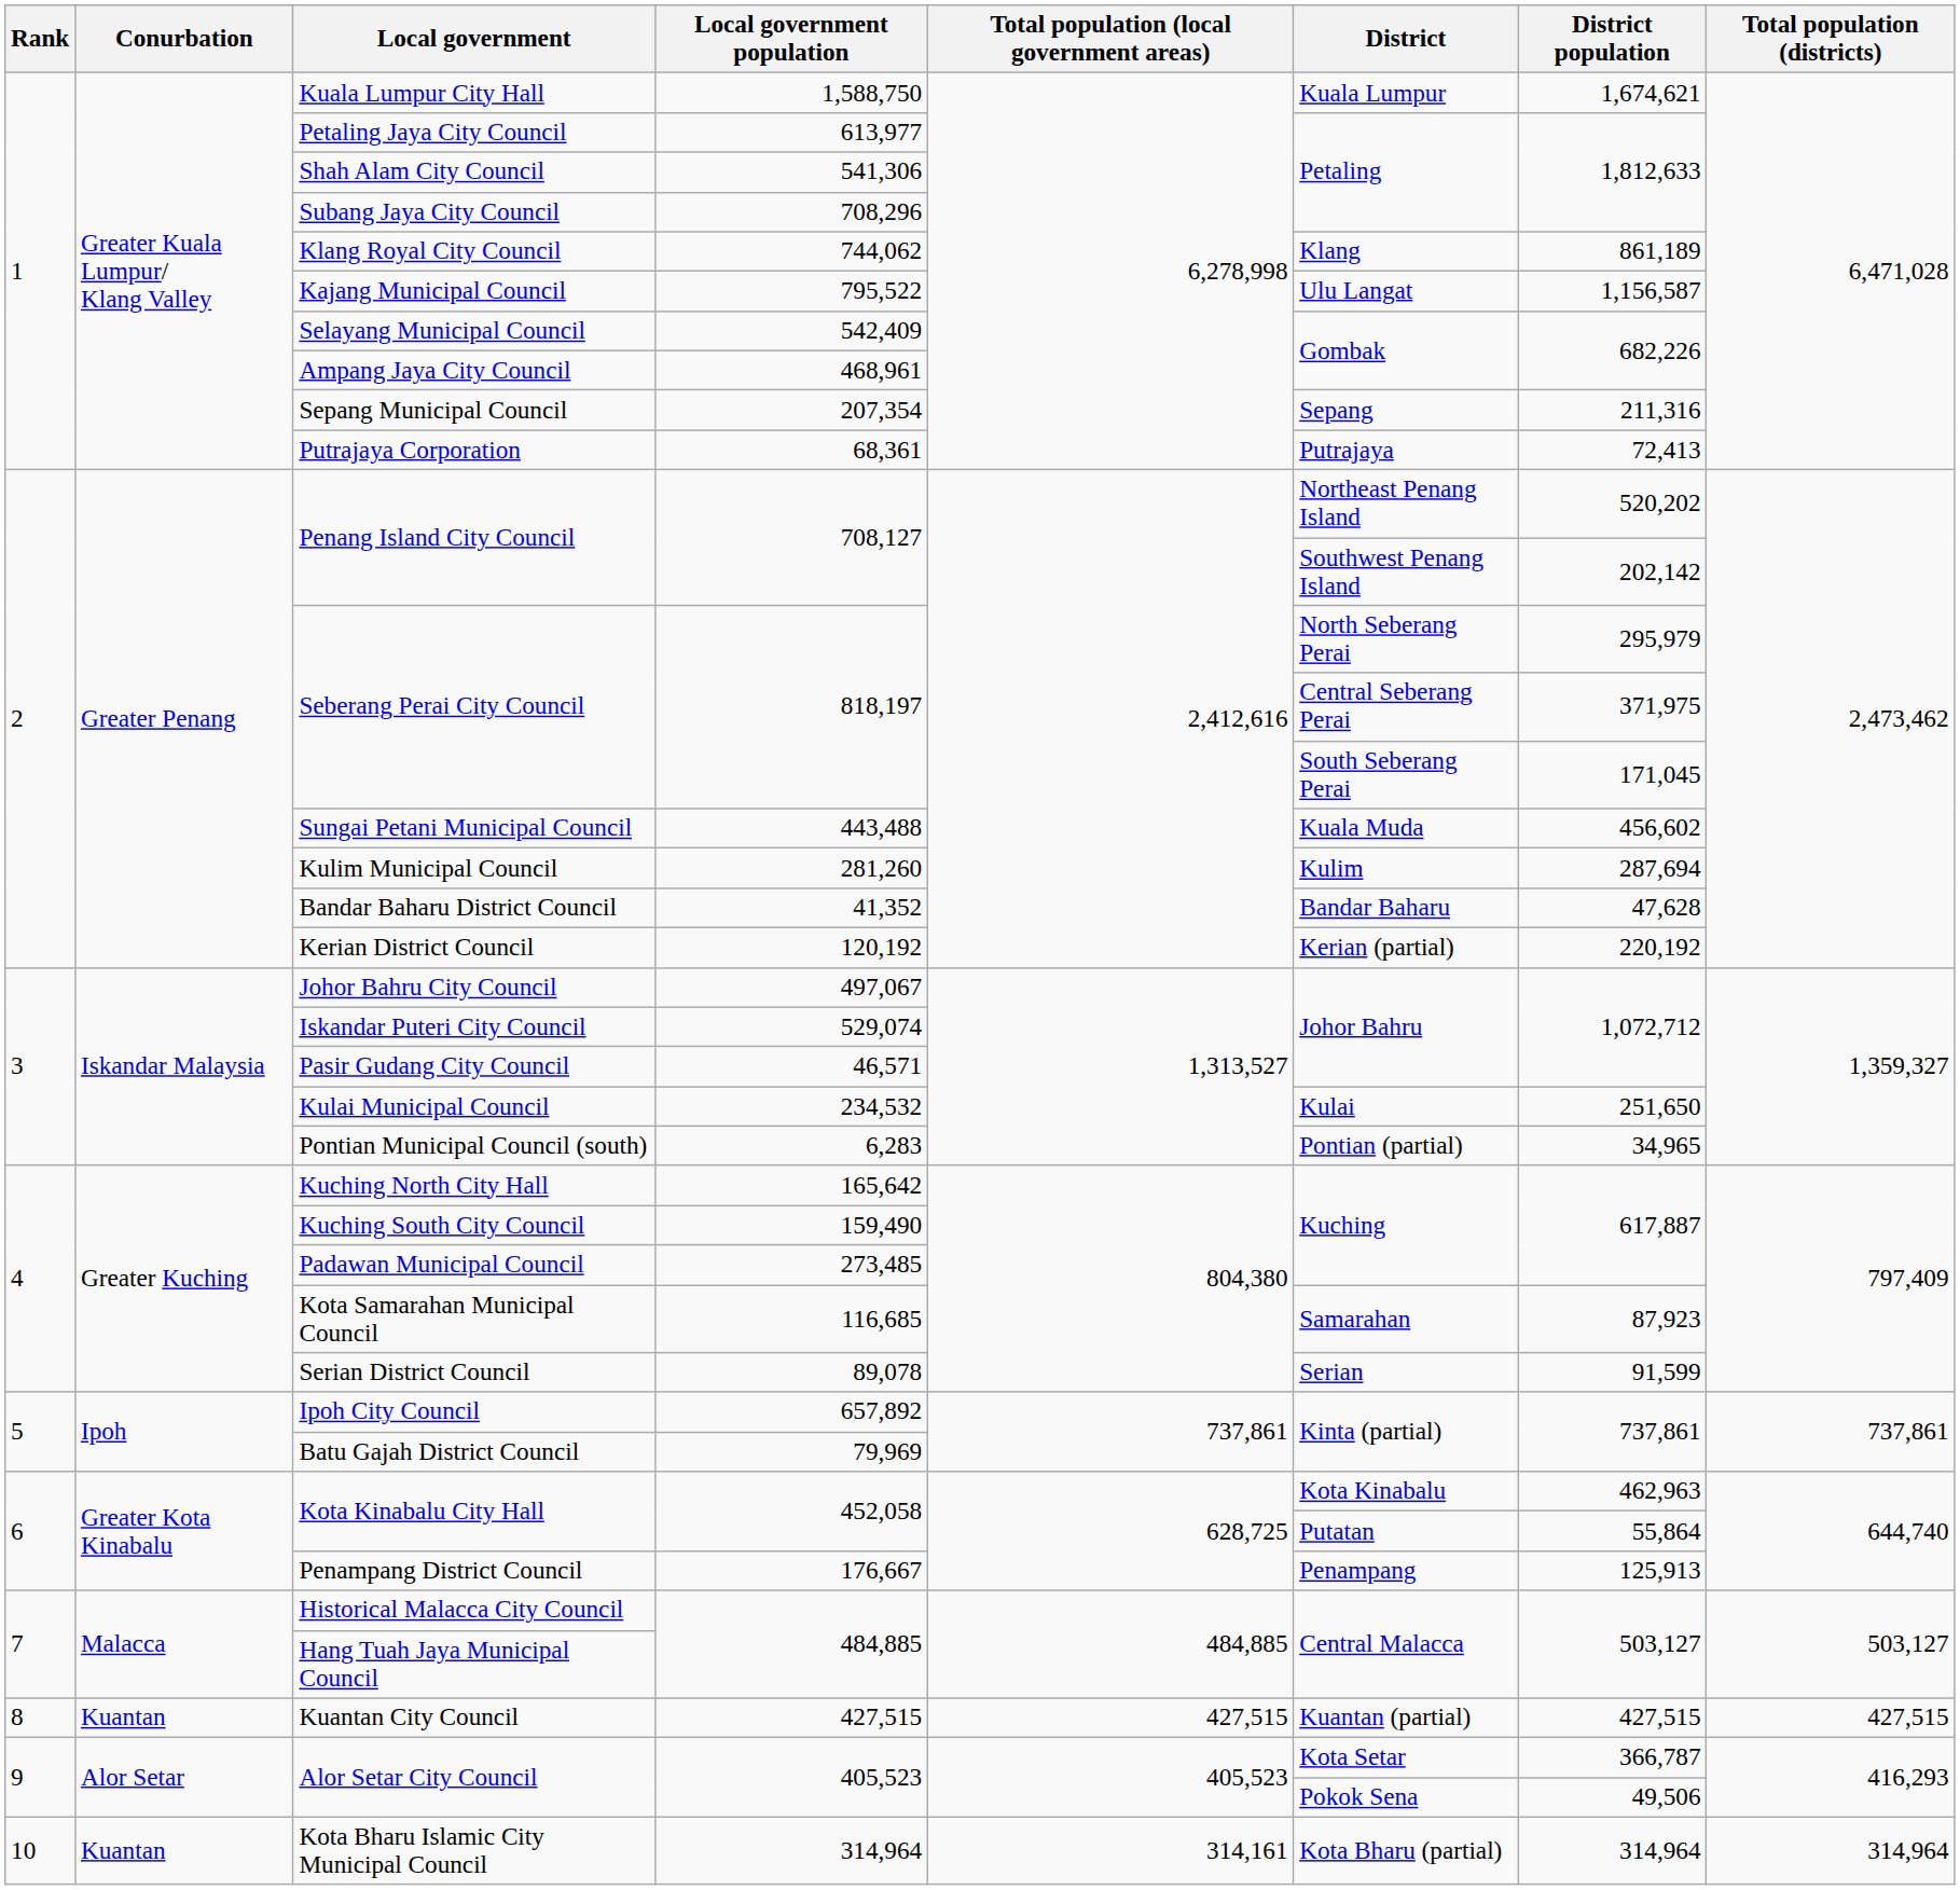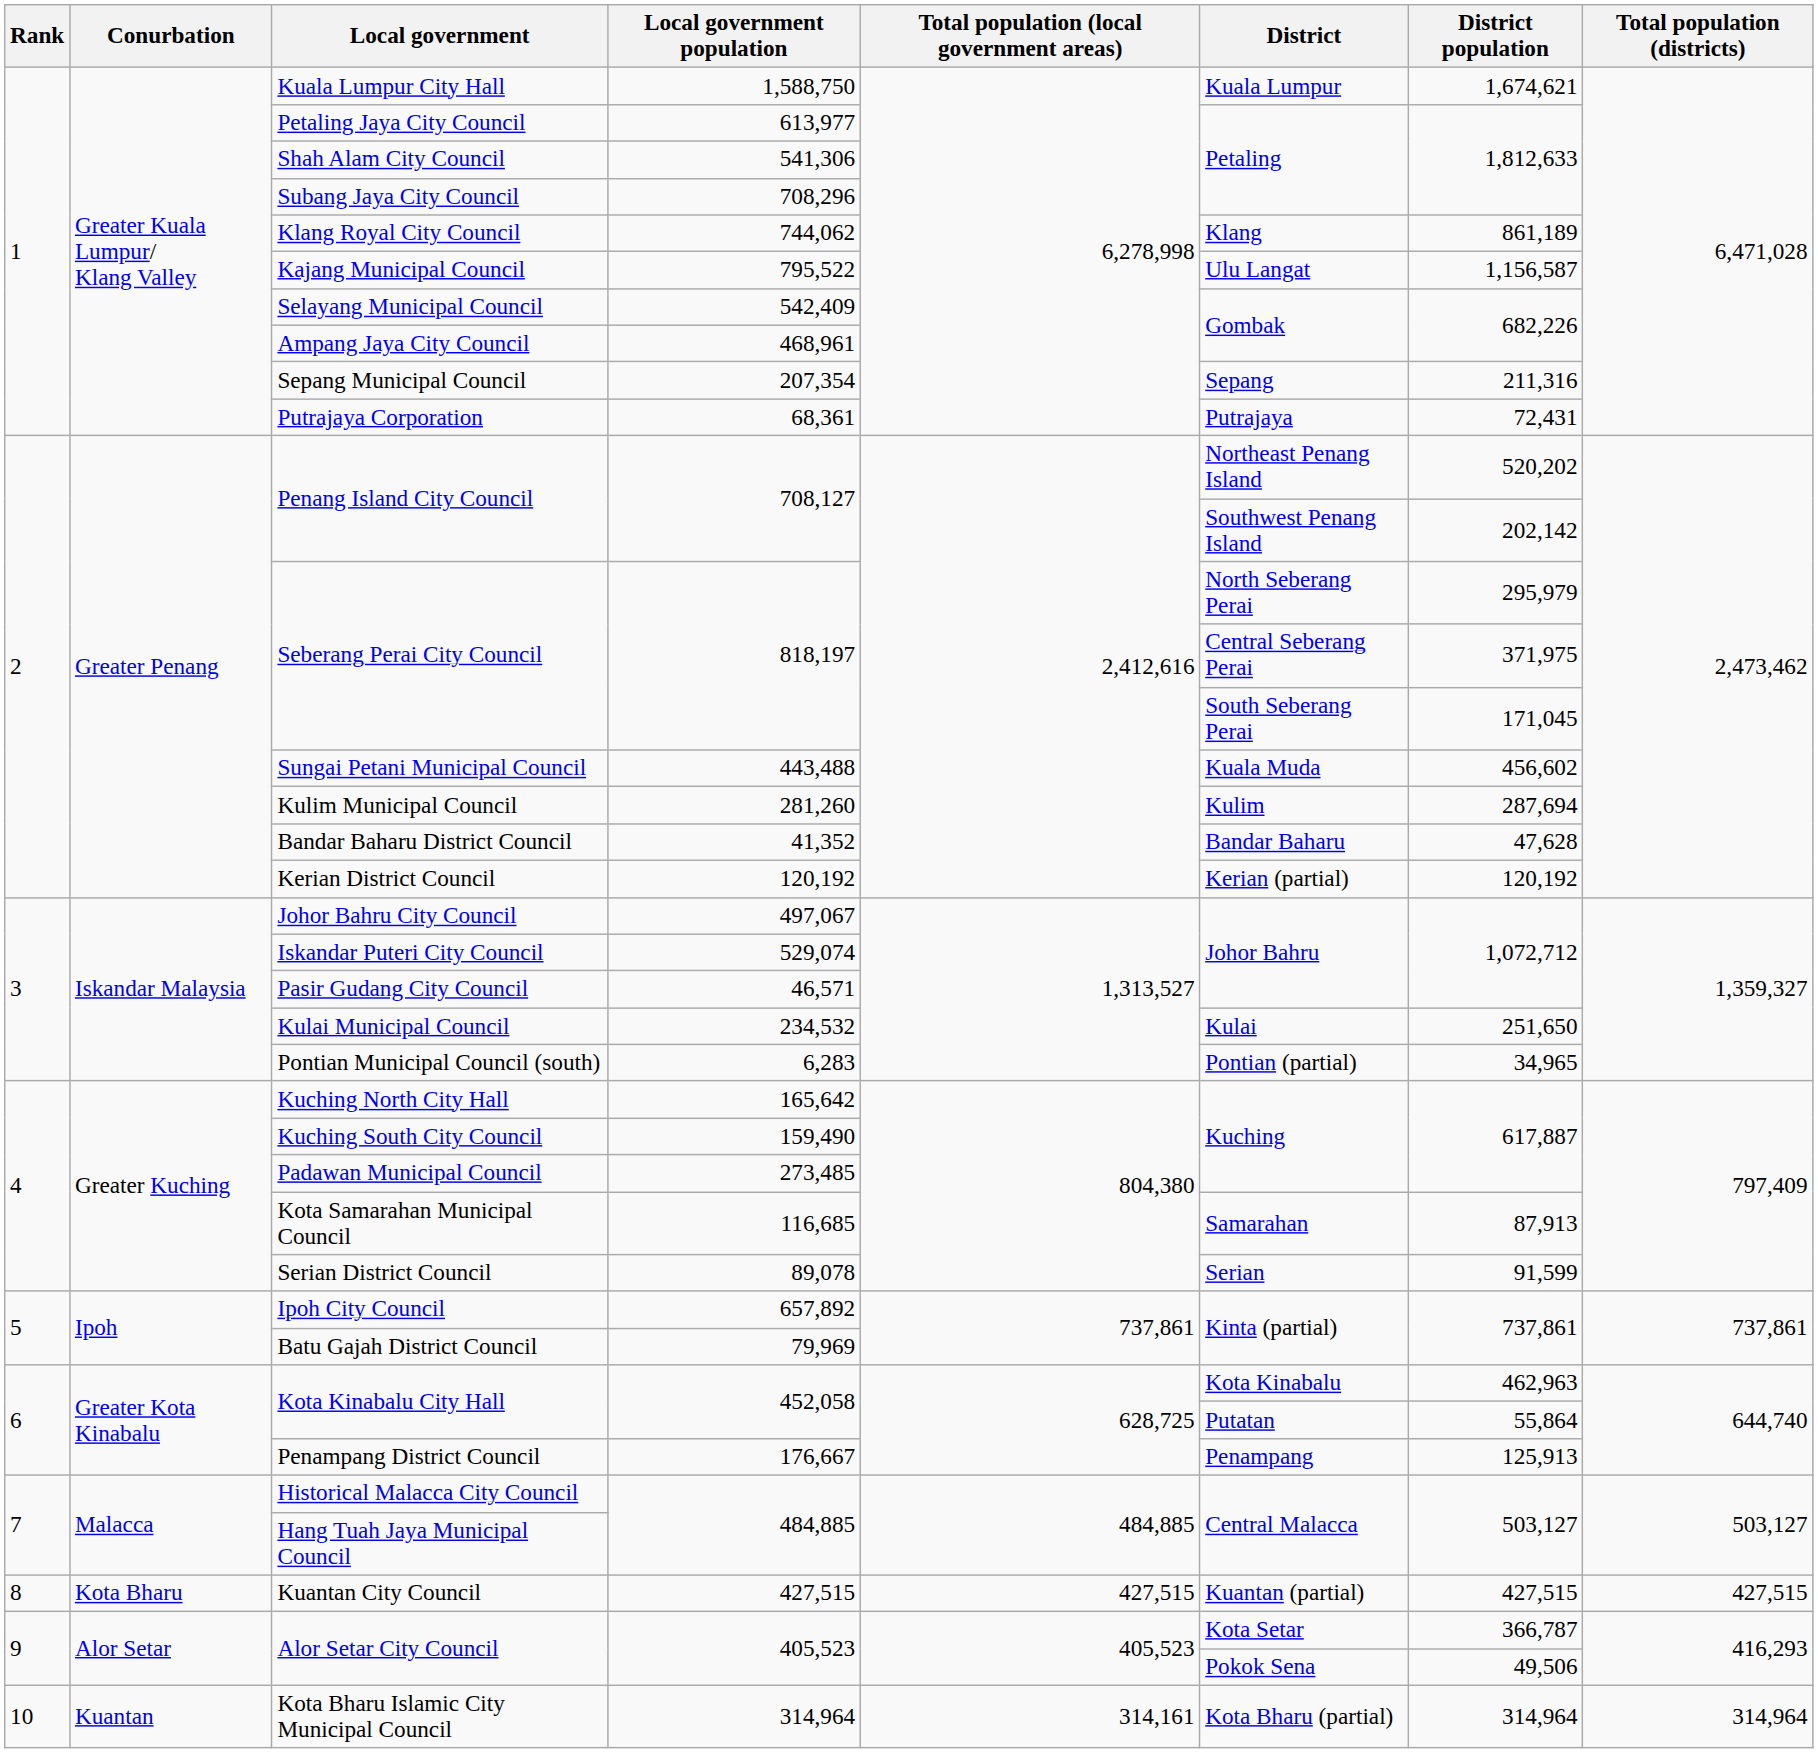Putrajaya Corporation | District population: 72,413 -> 72,431
Kerian District Council | District population: 220,192 -> 120,192
Kota Samarahan Municipal Council | District population: 87,923 -> 87,913
Kuantan City Council | Conurbation: Kuantan -> Kota Bharu
